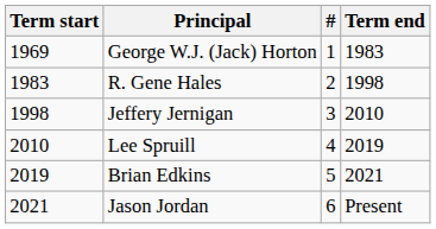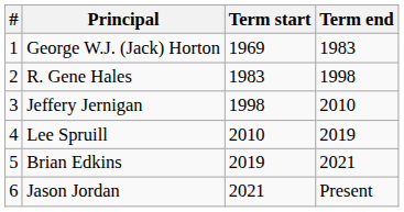columns swapped: # <-> Term start
